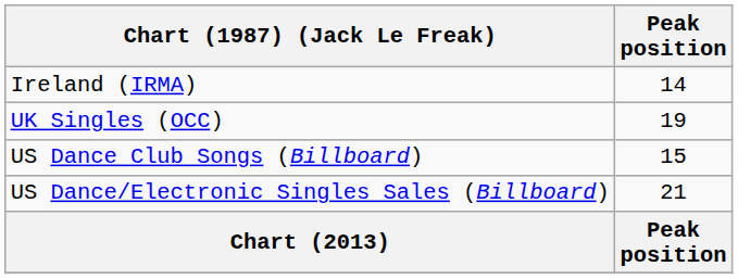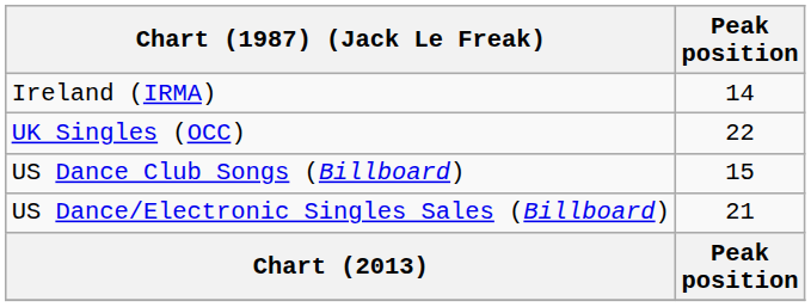UK Singles (OCC) | Peak position: 19 -> 22
